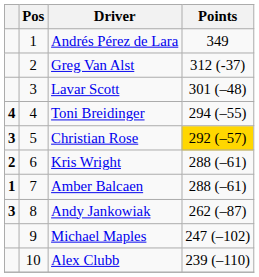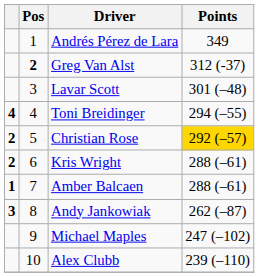Greg Van Alst | Pos: normal -> bold
Christian Rose | column 1: 3 -> 2
